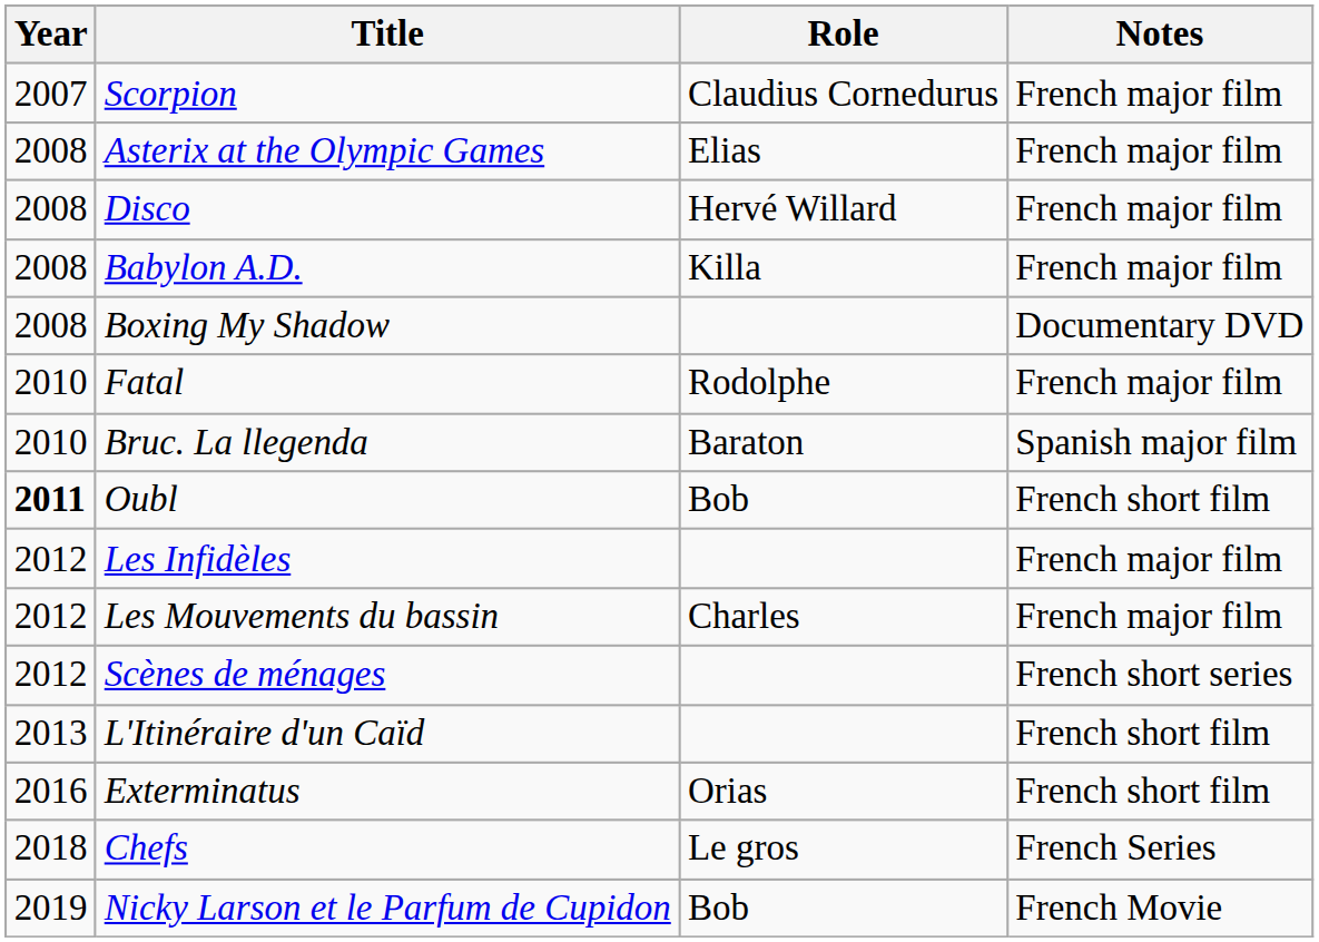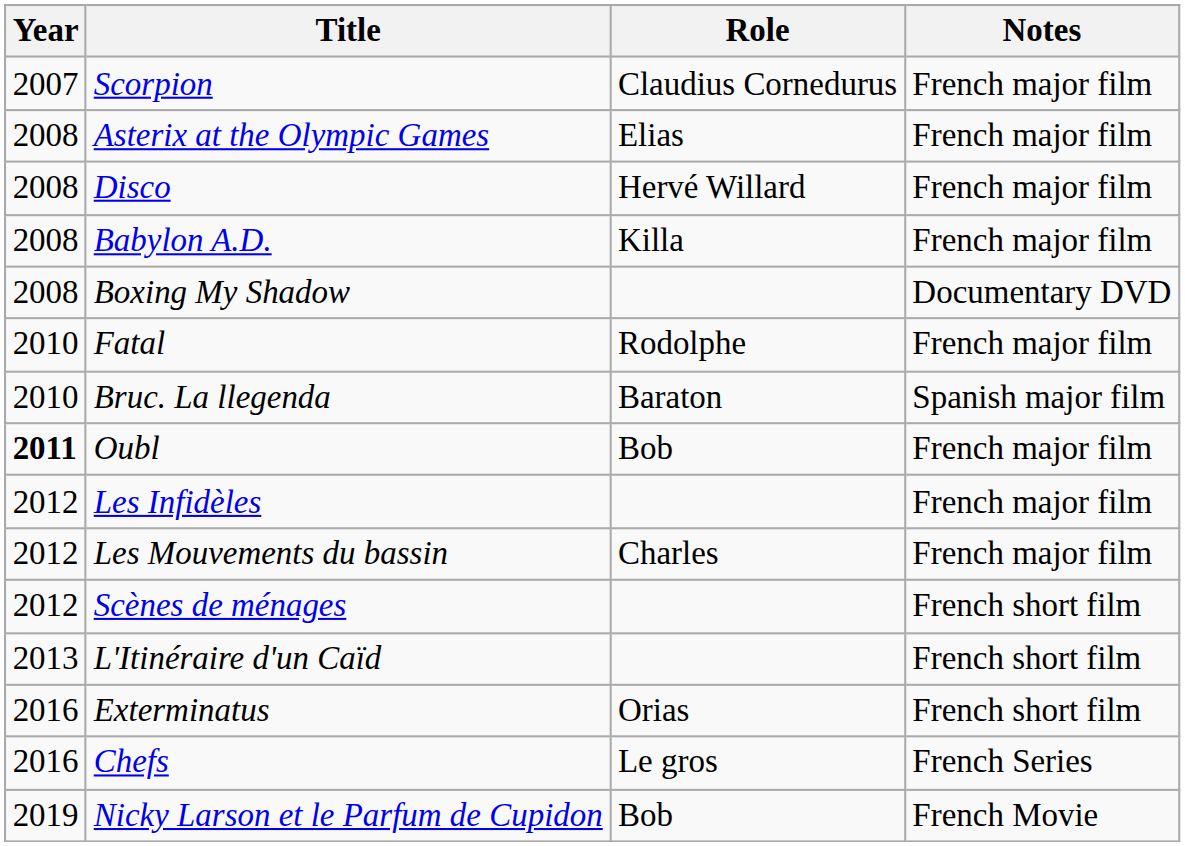Oubl | Notes: French short film -> French major film
Scènes de ménages | Notes: French short series -> French short film
Chefs | Year: 2018 -> 2016
